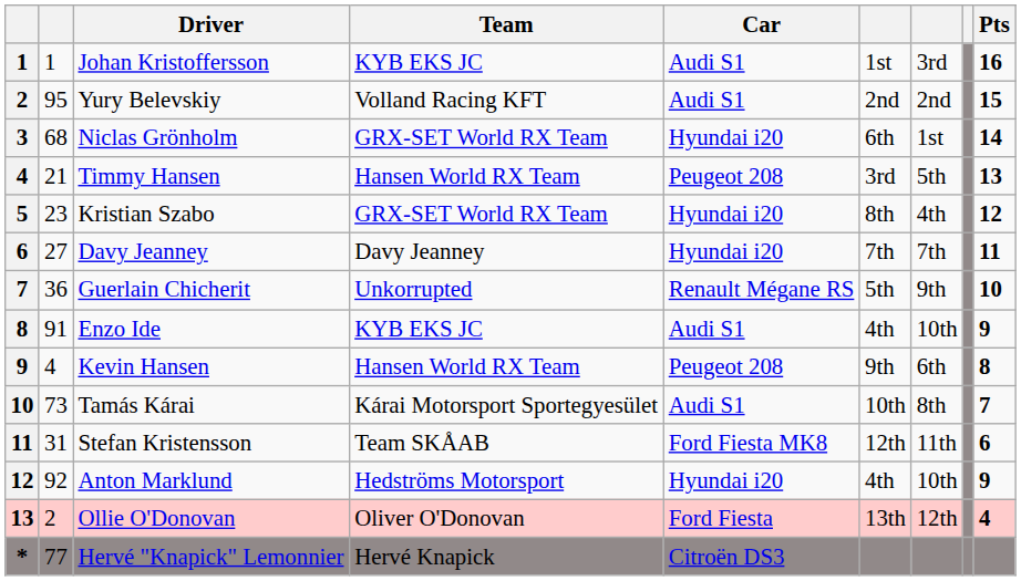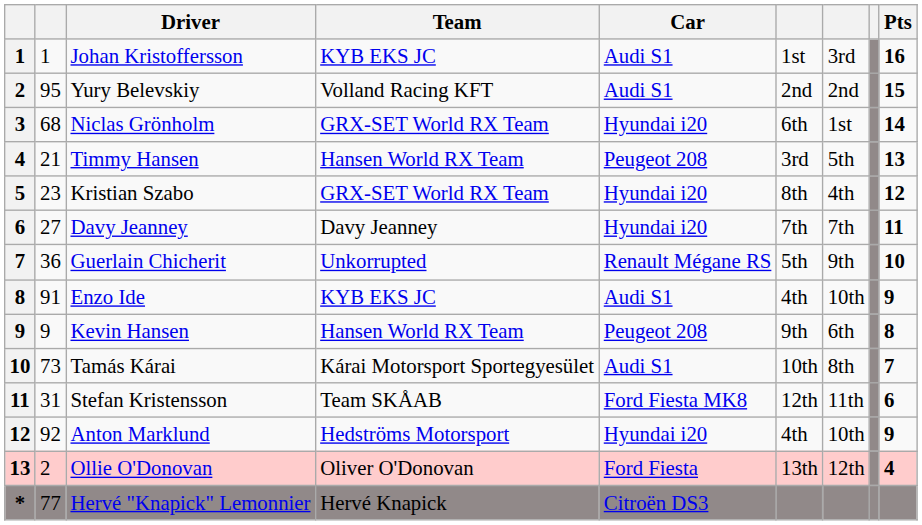Kevin Hansen | column 2: 4 -> 9
